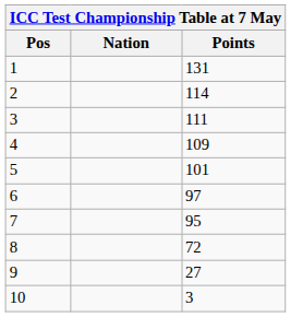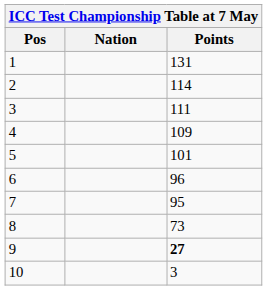6 | Points: 97 -> 96
8 | Points: 72 -> 73
9 | Points: normal -> bold
